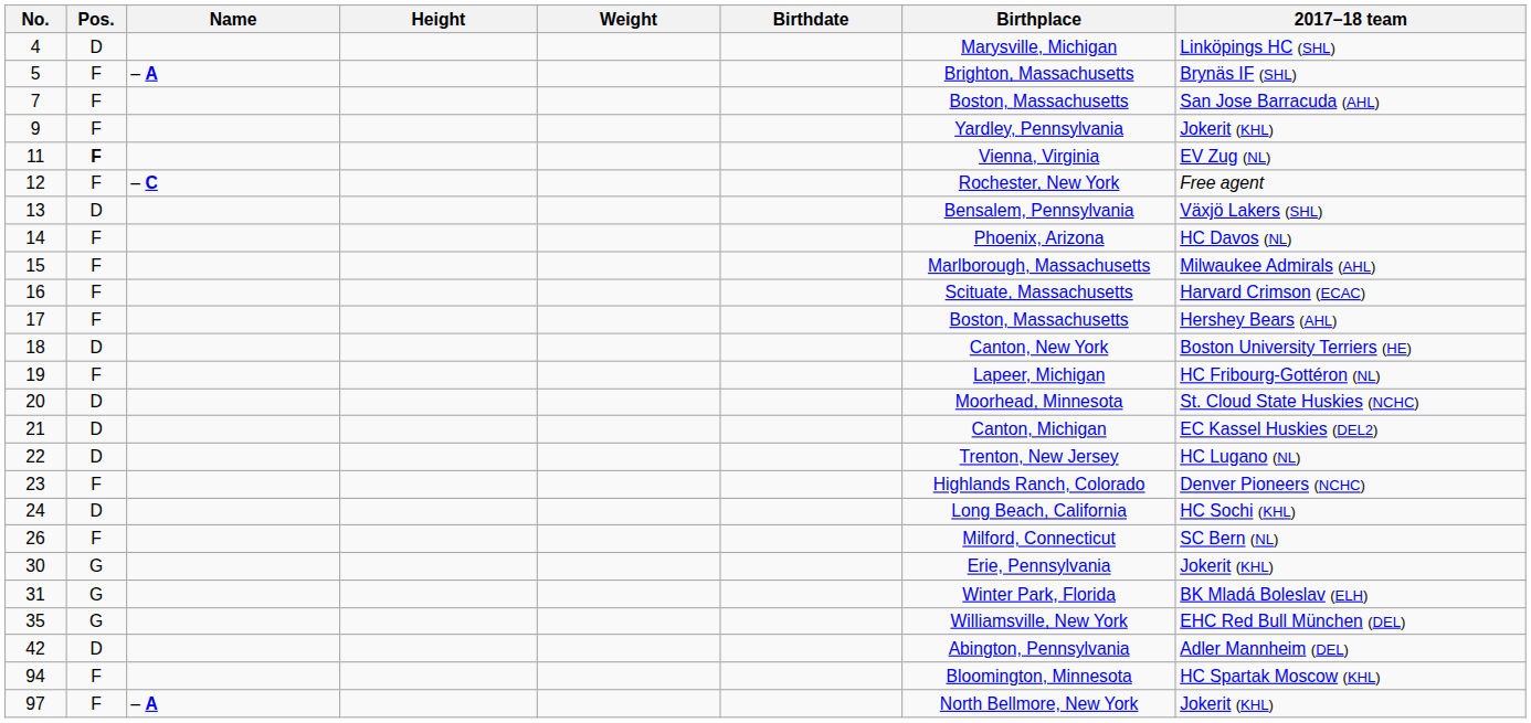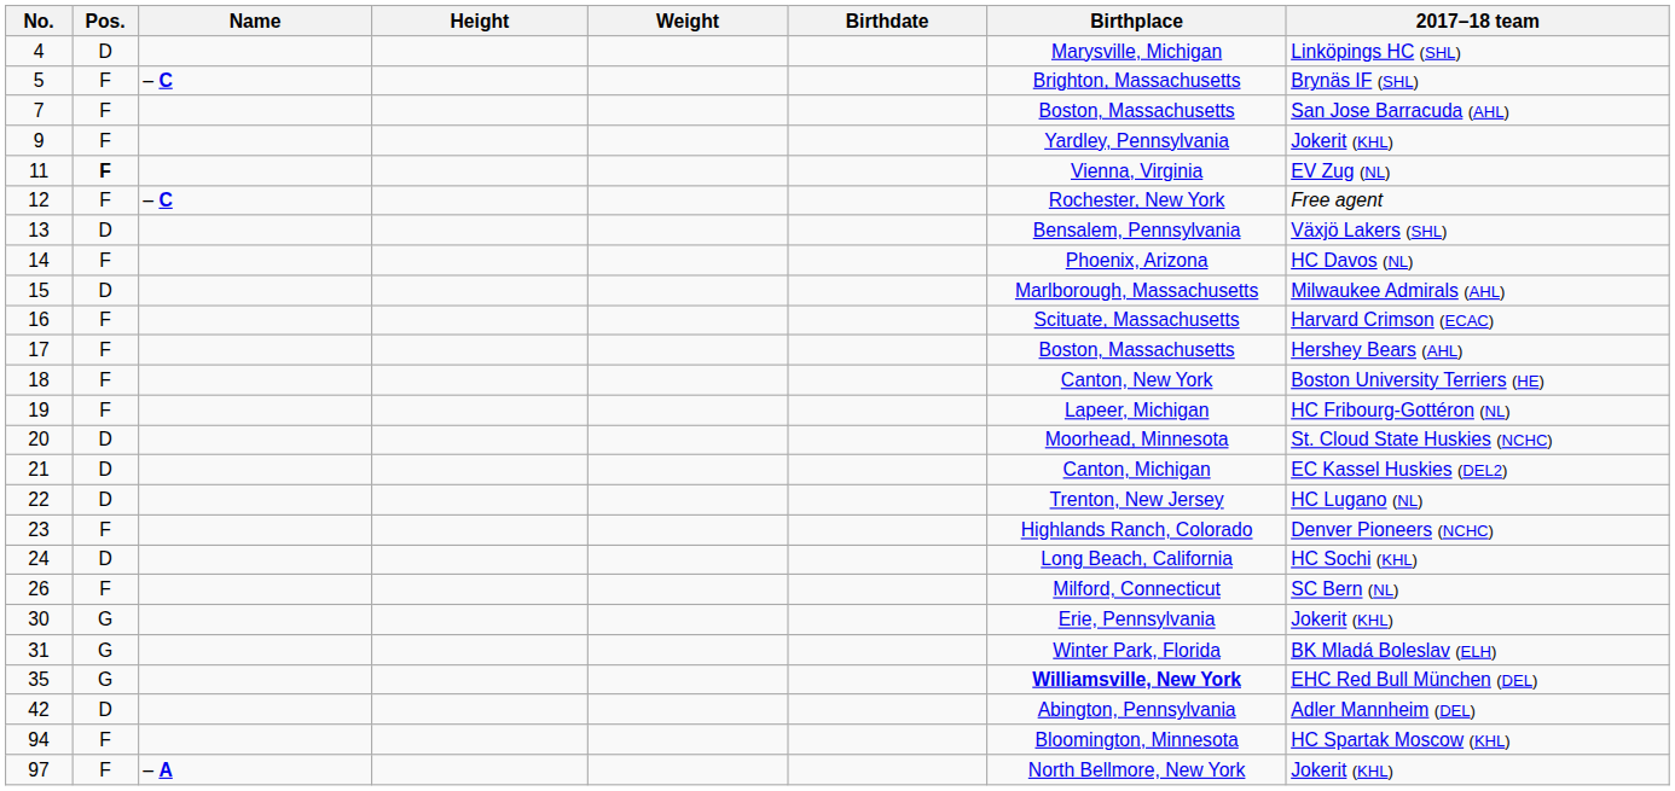5 | Name: – A -> – C
15 | Pos.: F -> D
18 | Pos.: D -> F
35 | Birthplace: normal -> bold
